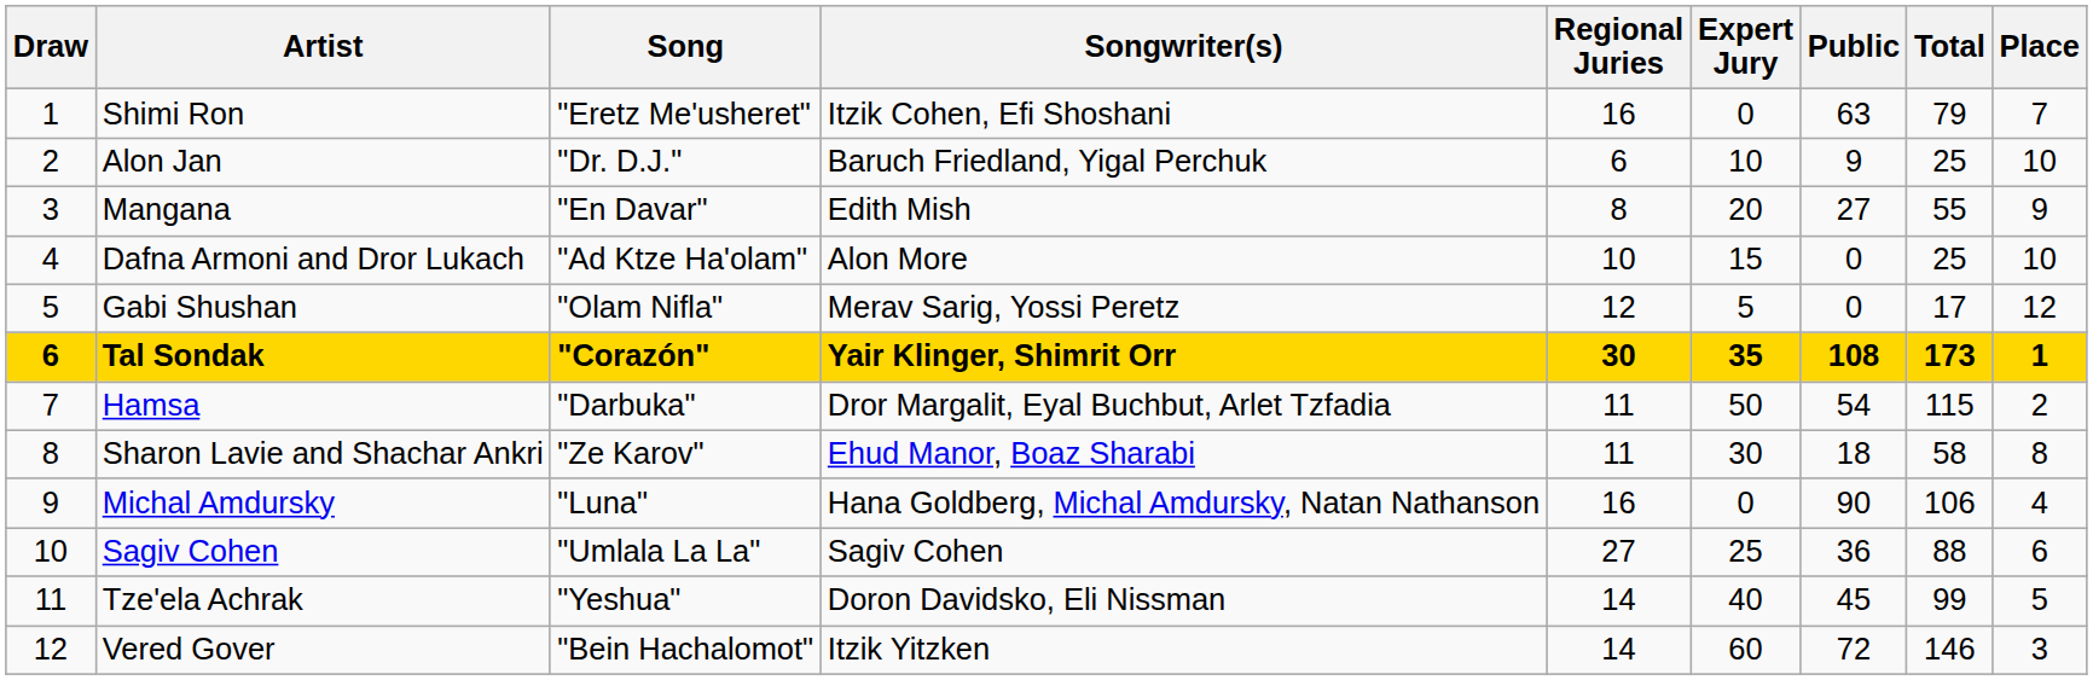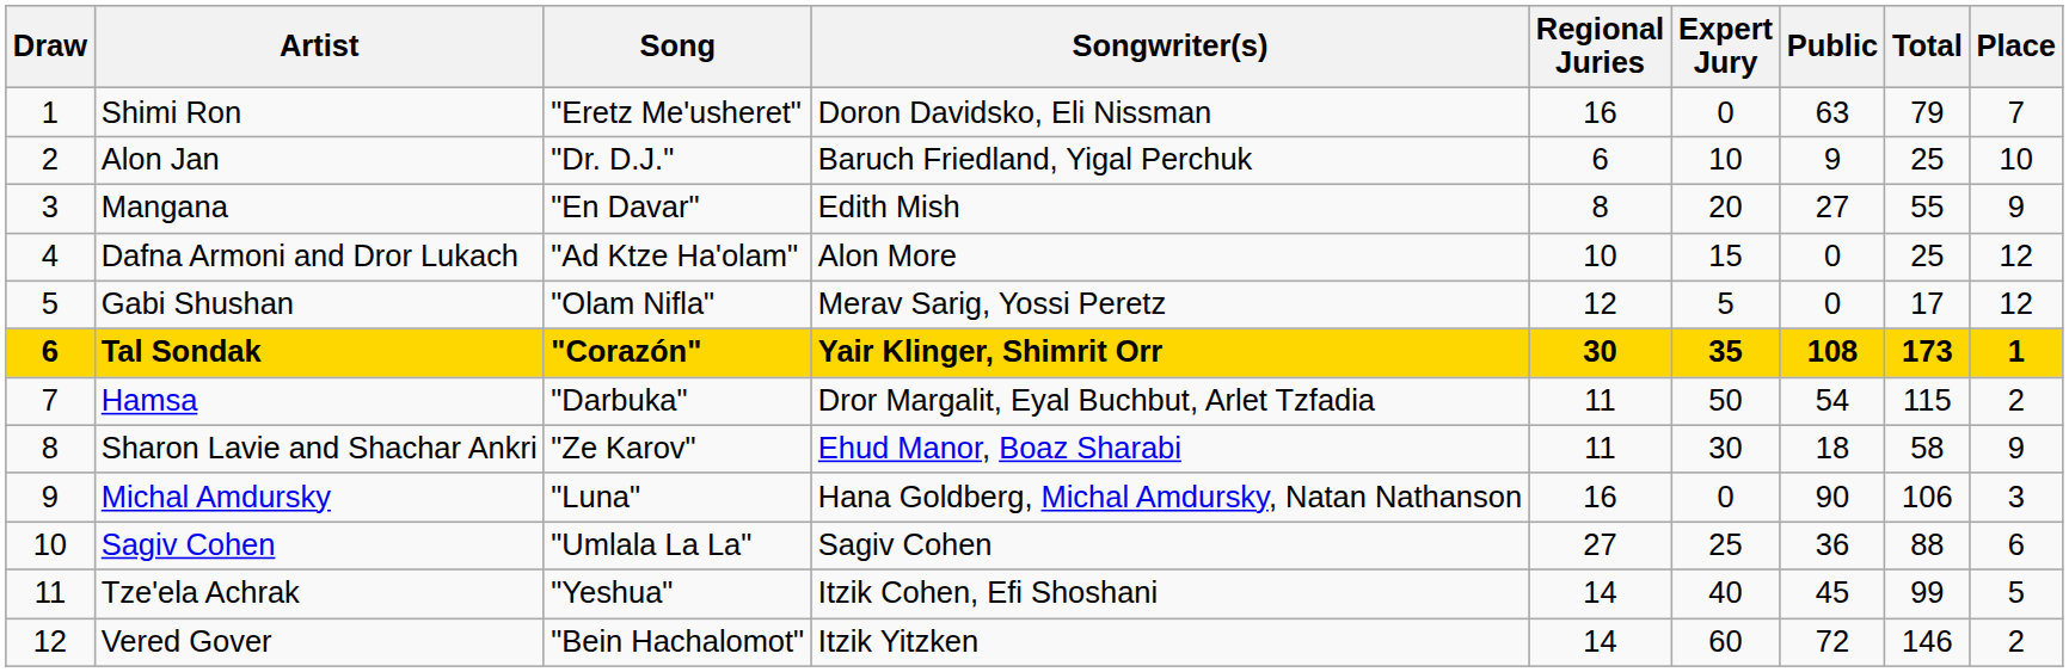Shimi Ron | Songwriter(s): Itzik Cohen, Efi Shoshani -> Doron Davidsko, Eli Nissman
Dafna Armoni and Dror Lukach | Place: 10 -> 12
Sharon Lavie and Shachar Ankri | Place: 8 -> 9
Michal Amdursky | Place: 4 -> 3
Tze'ela Achrak | Songwriter(s): Doron Davidsko, Eli Nissman -> Itzik Cohen, Efi Shoshani
Vered Gover | Place: 3 -> 2
